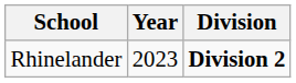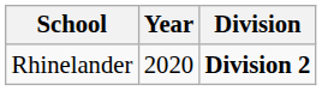Rhinelander | Year: 2023 -> 2020
